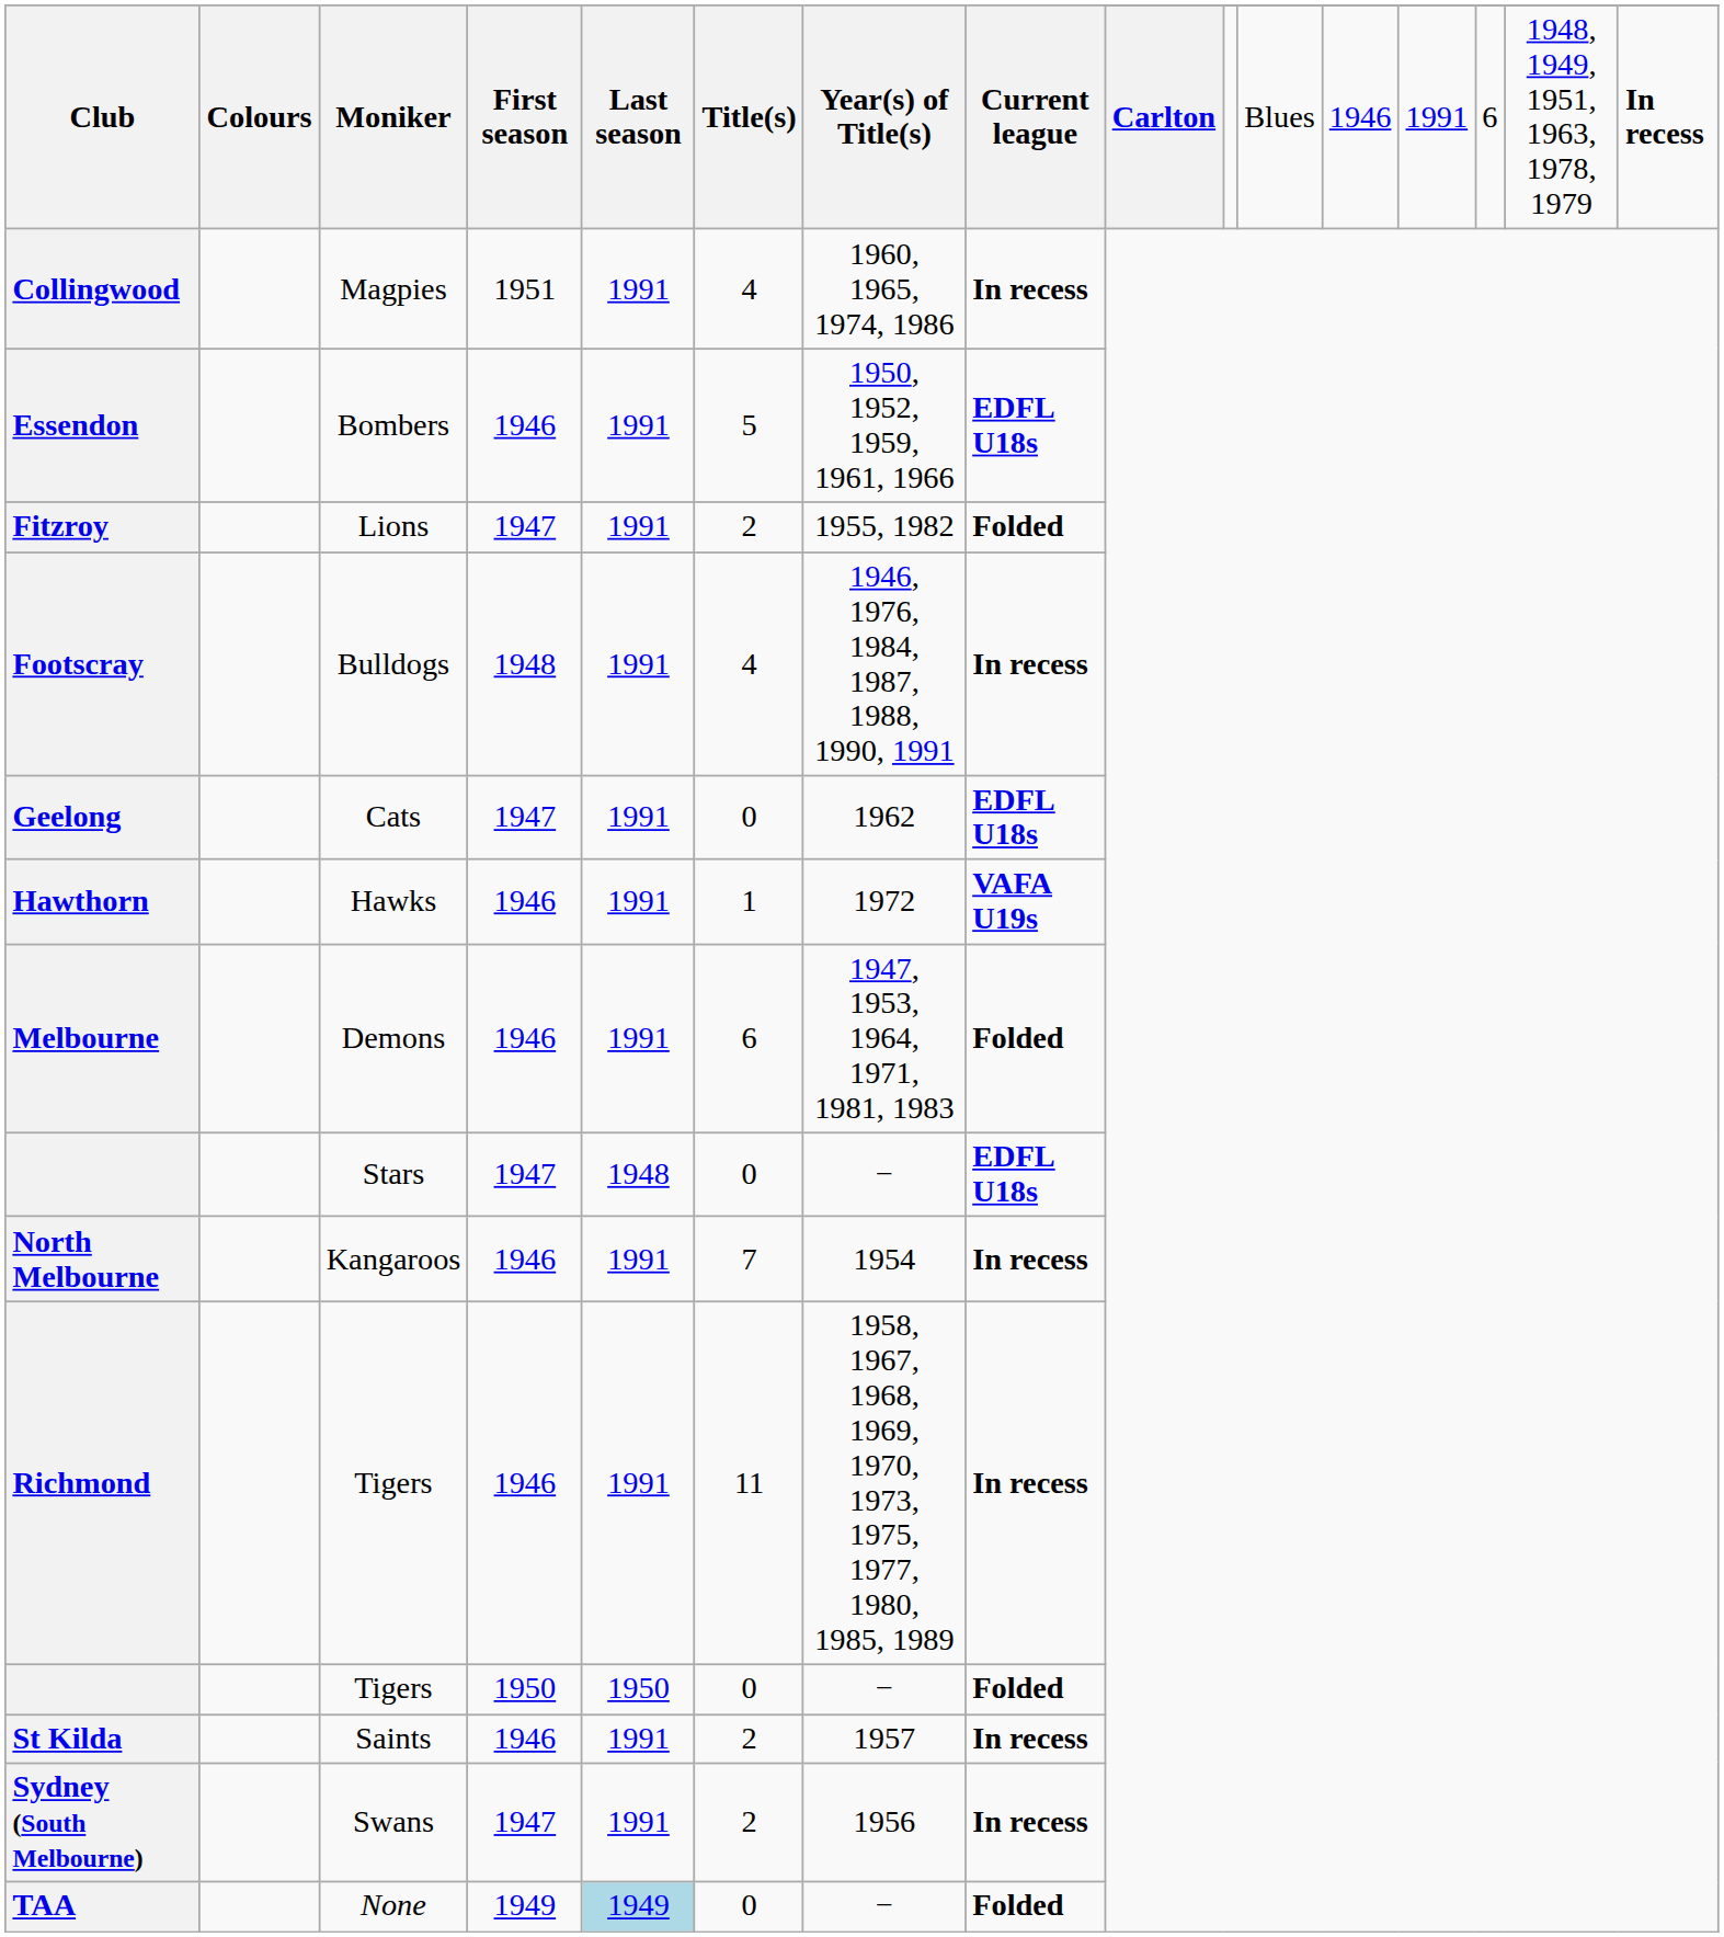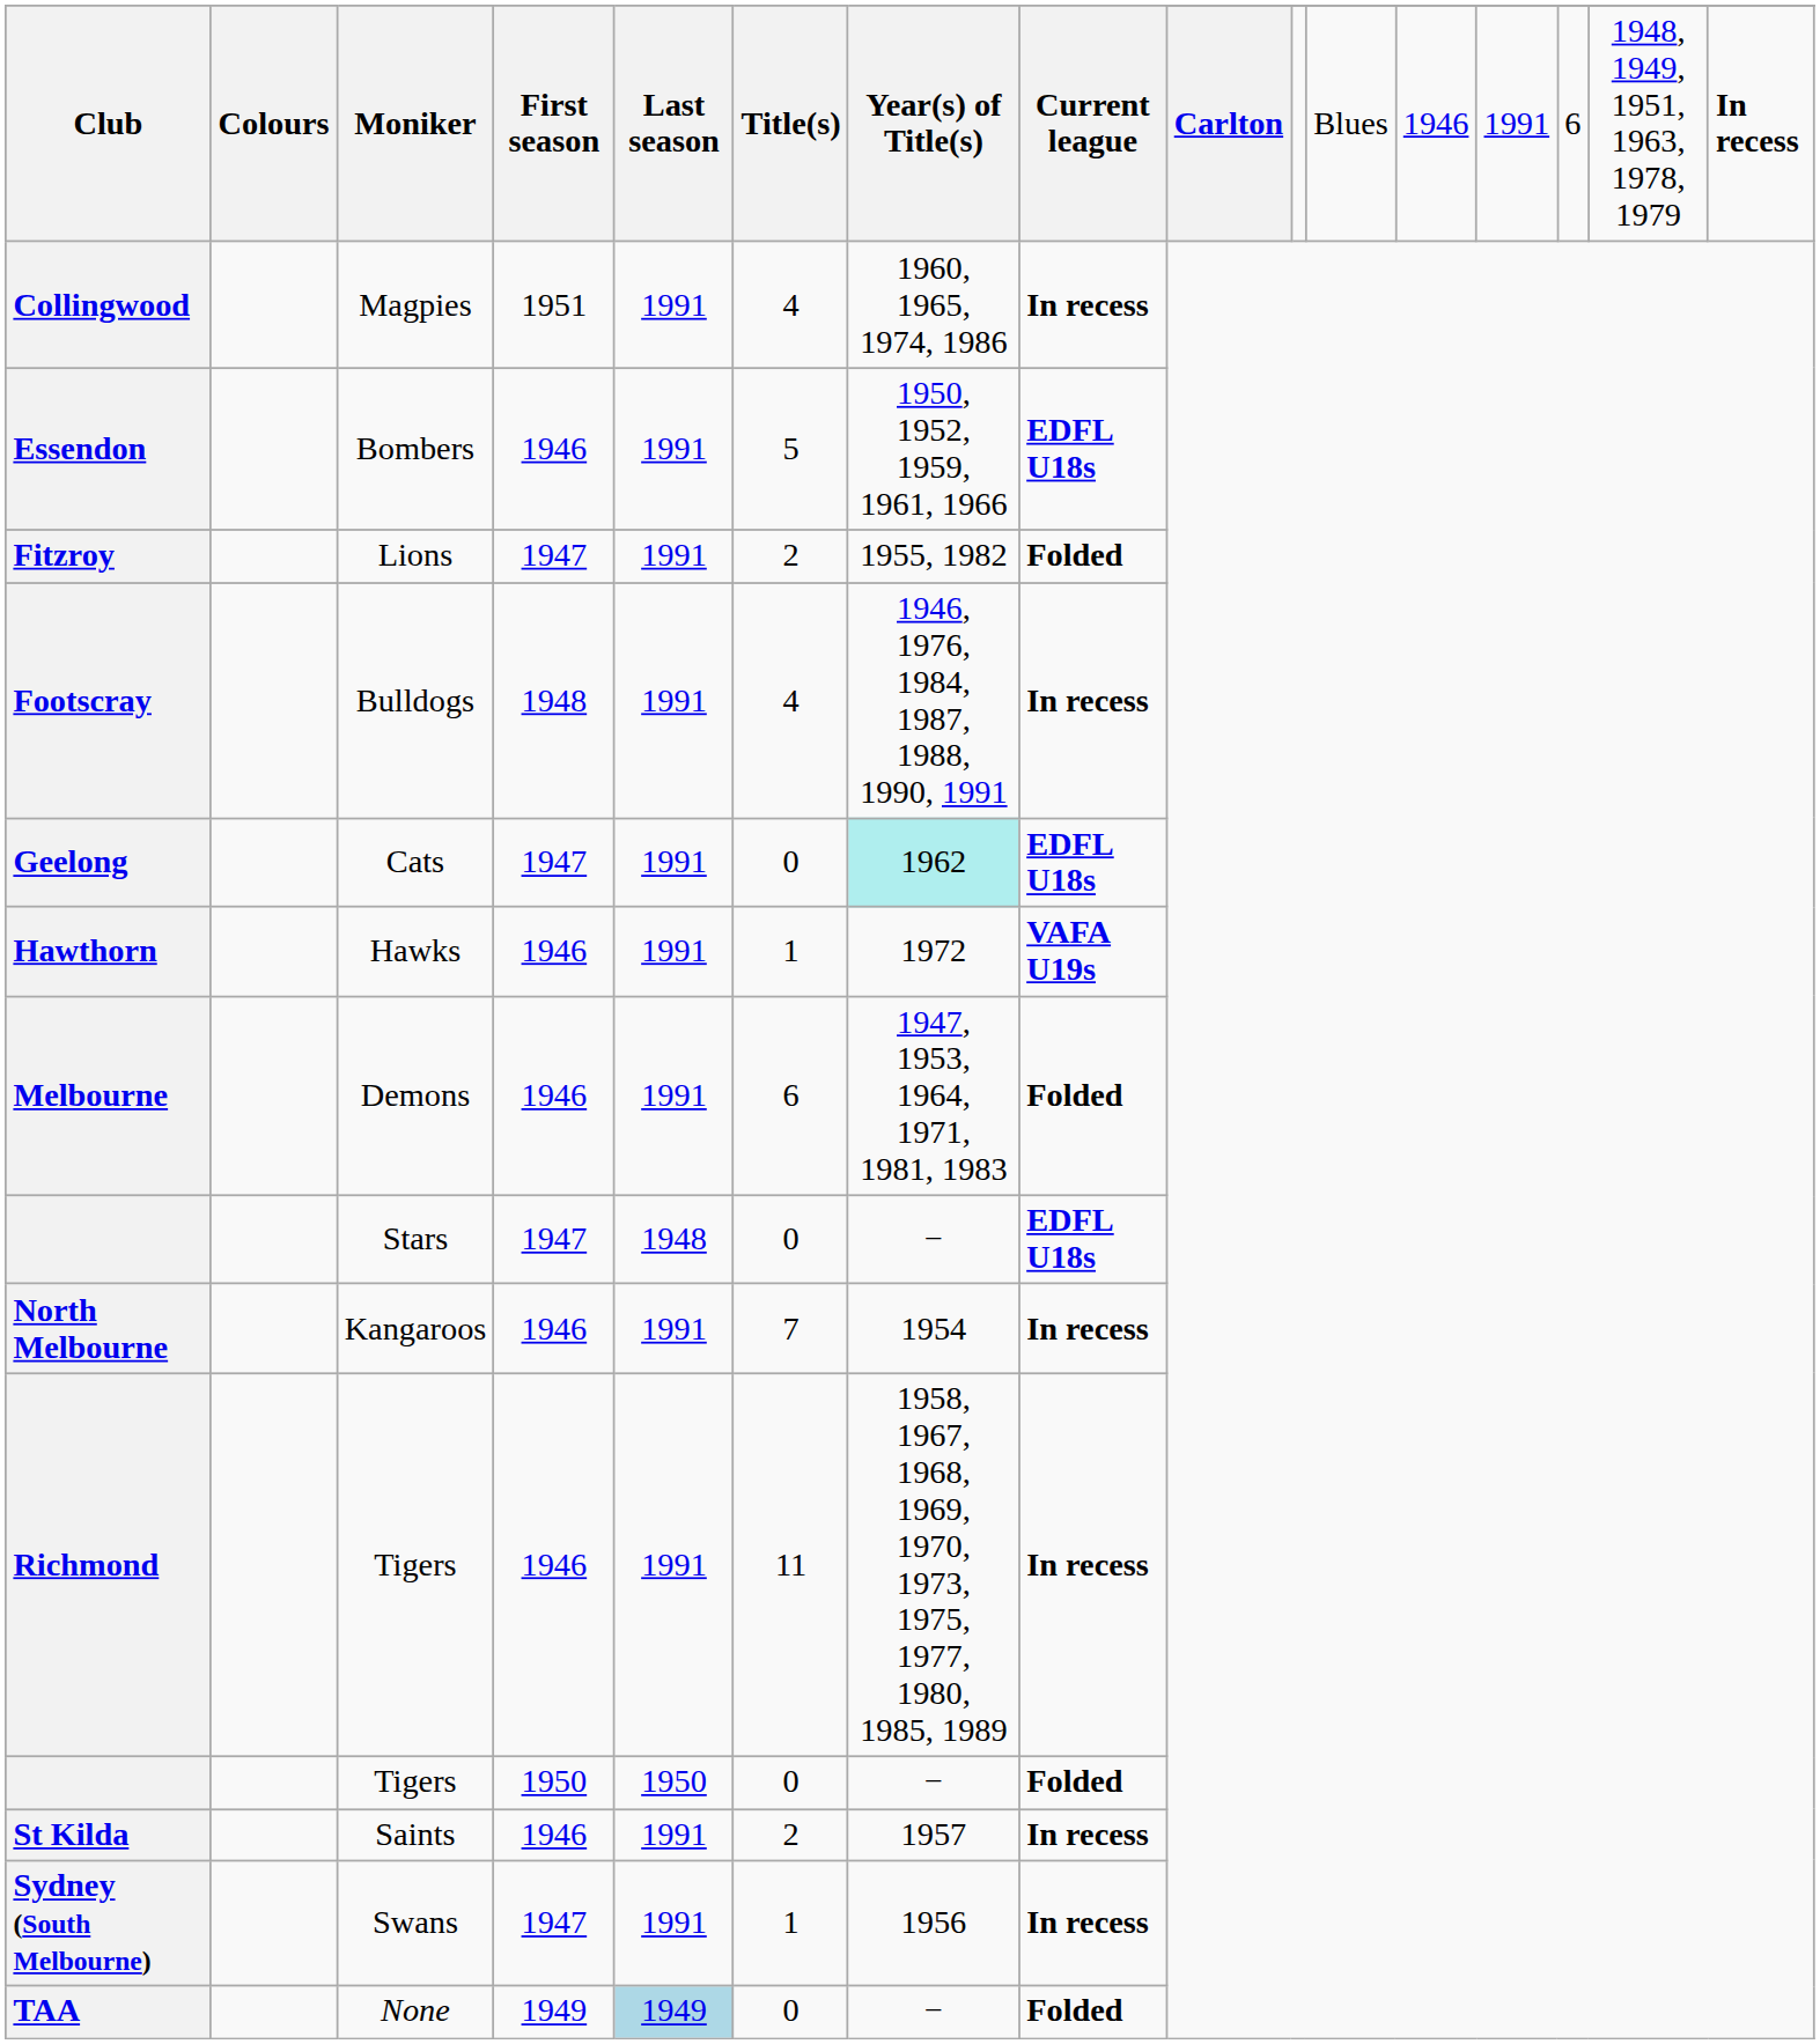Geelong | Year(s) of Title(s): no background -> paleturquoise background
Sydney (South Melbourne) | Title(s): 2 -> 1
